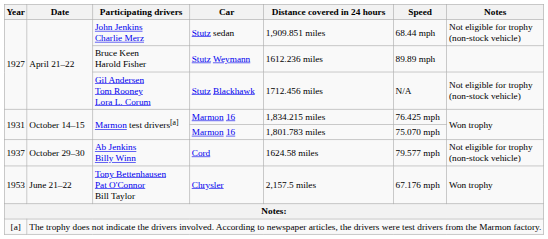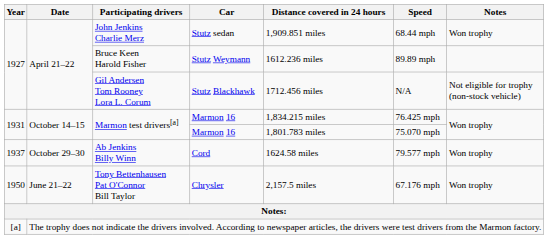John Jenkins Charlie Merz | Notes: Not eligible for trophy (non-stock vehicle) -> Won trophy
Ab Jenkins Billy Winn | Notes: Not eligible for trophy (non-stock vehicle) -> Won trophy
Tony Bettenhausen Pat O'Connor Bill Taylor | Year: 1953 -> 1950
